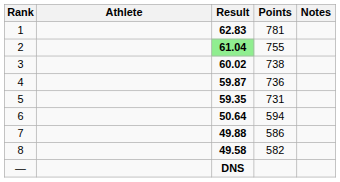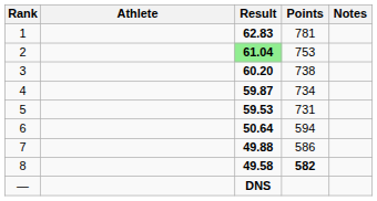2 | Points: 755 -> 753
3 | Result: 60.02 -> 60.20
4 | Points: 736 -> 734
5 | Result: 59.35 -> 59.53
8 | Points: normal -> bold
